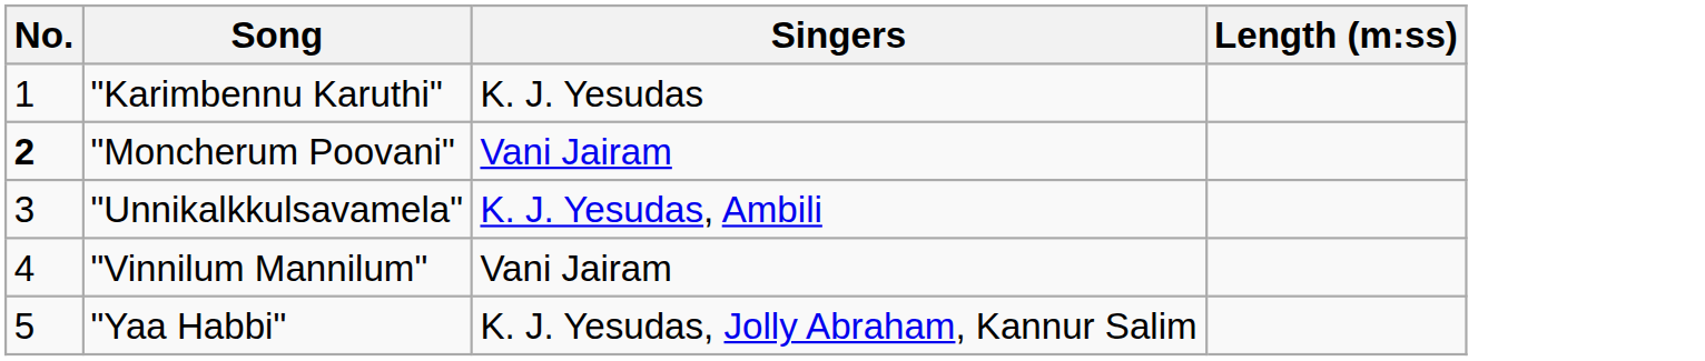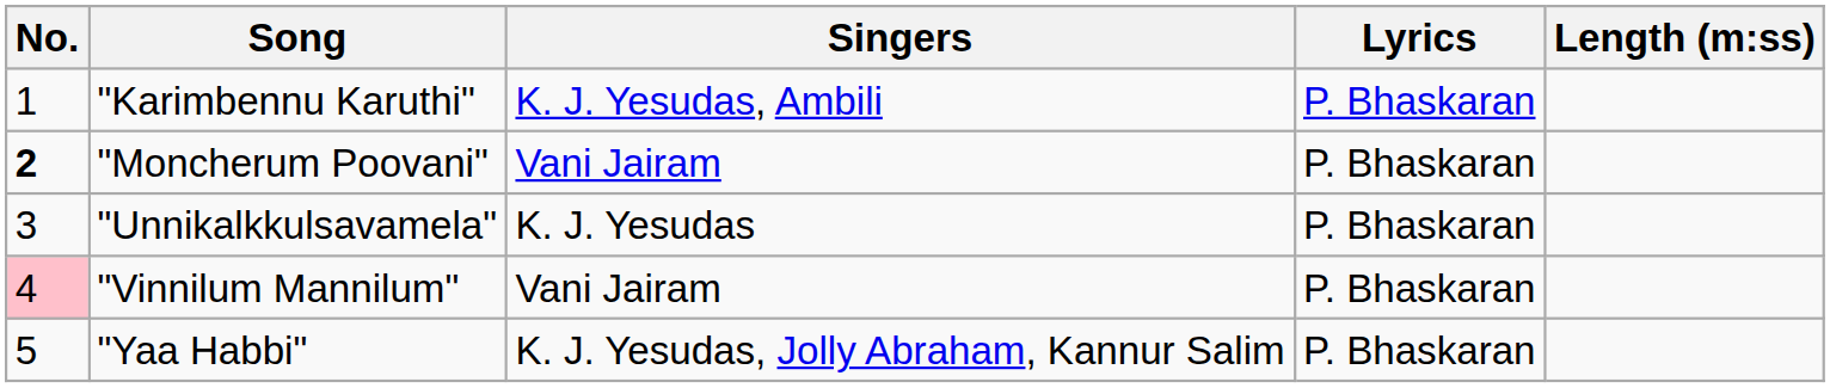+ column: Lyrics | P. Bhaskaran | P. Bhaskaran | P. Bhaskaran | P. Bhaskaran | P. Bhaskaran
"Karimbennu Karuthi" | Singers: K. J. Yesudas -> K. J. Yesudas, Ambili
"Unnikalkkulsavamela" | Singers: K. J. Yesudas, Ambili -> K. J. Yesudas
"Vinnilum Mannilum" | No.: no background -> pink background
